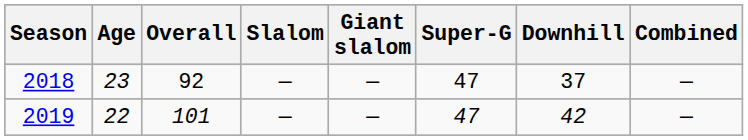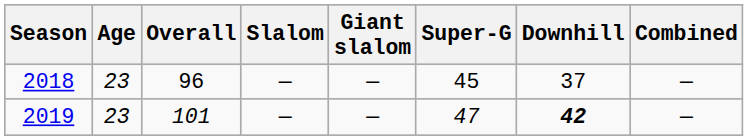2018 | Overall: 92 -> 96
2018 | Super-G: 47 -> 45
2019 | Age: 22 -> 23
2019 | Downhill: normal -> bold
